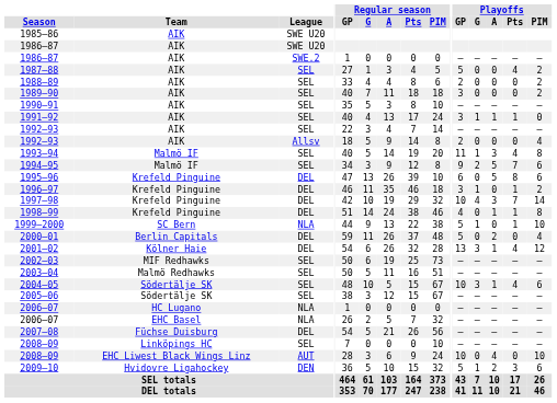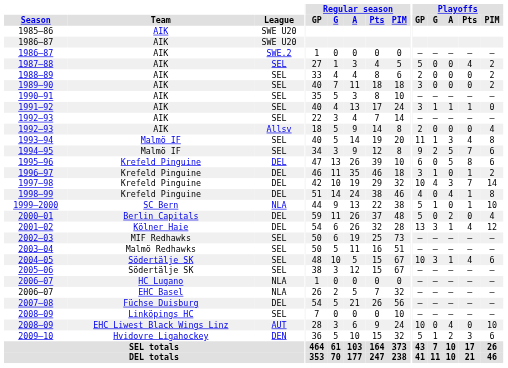1998–99 | Playoffs / A: 1 -> 4
